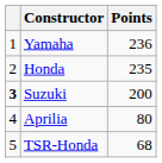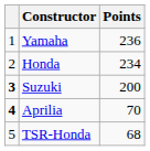Honda | Points: 235 -> 234
Aprilia | column 1: normal -> bold
Aprilia | Points: 80 -> 70
